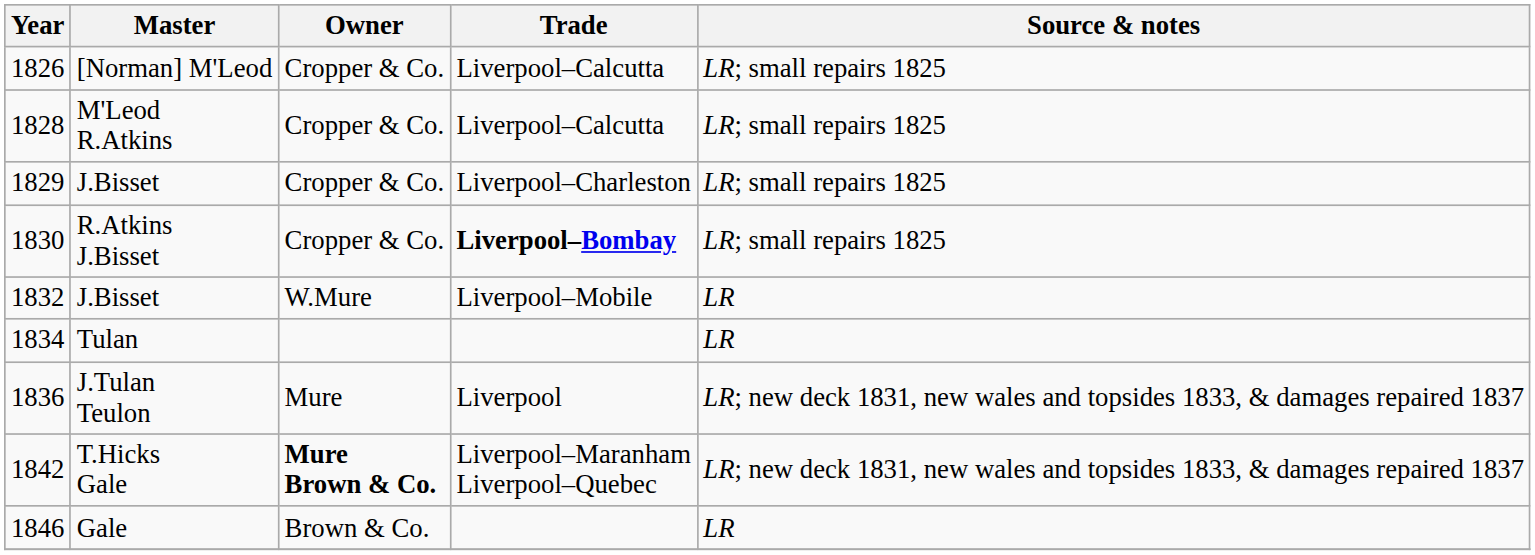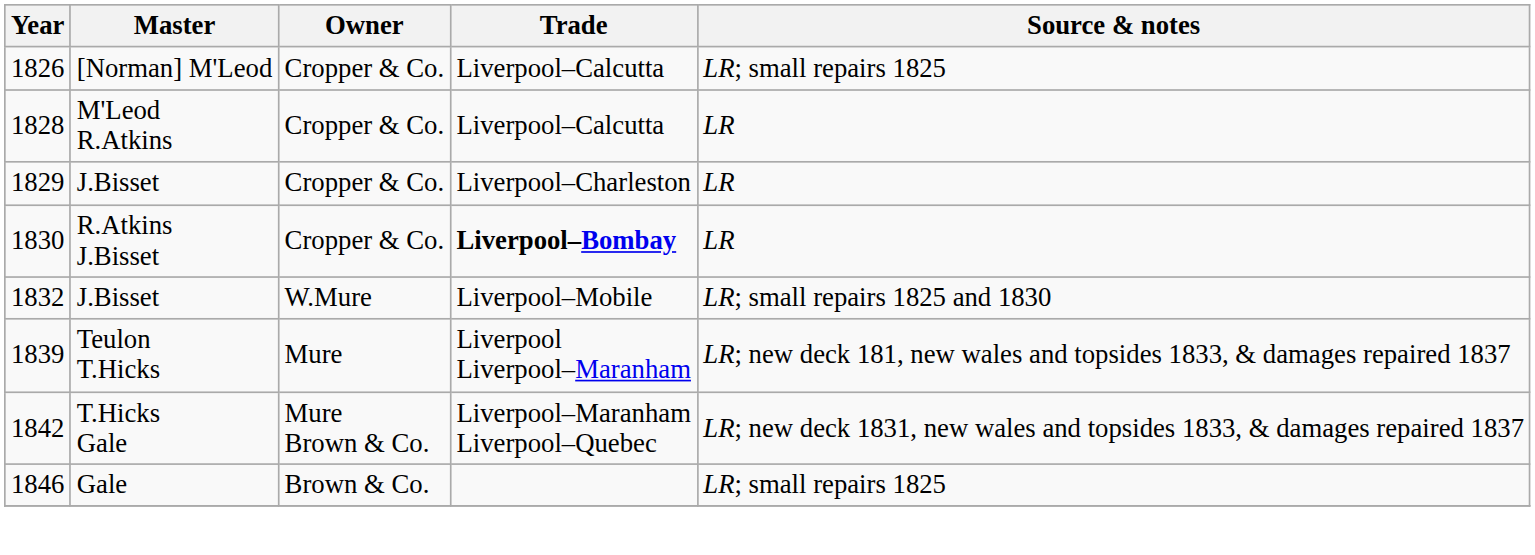M'Leod R.Atkins | Source & notes: LR; small repairs 1825 -> LR
1829 / J.Bisset | Source & notes: LR; small repairs 1825 -> LR
R.Atkins J.Bisset | Source & notes: LR; small repairs 1825 -> LR
1832 / J.Bisset | Source & notes: LR -> LR; small repairs 1825 and 1830
- row: 1834 | Tulan | LR
- row: 1836 | J.Tulan Teulon | Mure | Liverpool | LR; new deck 1831, new wales and topsides 1833, & damages repaired 1837
+ row: 1839 | Teulon T.Hicks | Mure | Liverpool Liverpool–Maranham | LR; new deck 181, new wales and topsides 1833, & damages repaired 1837
T.Hicks Gale | Owner: bold -> normal
Gale | Source & notes: LR -> LR; small repairs 1825
